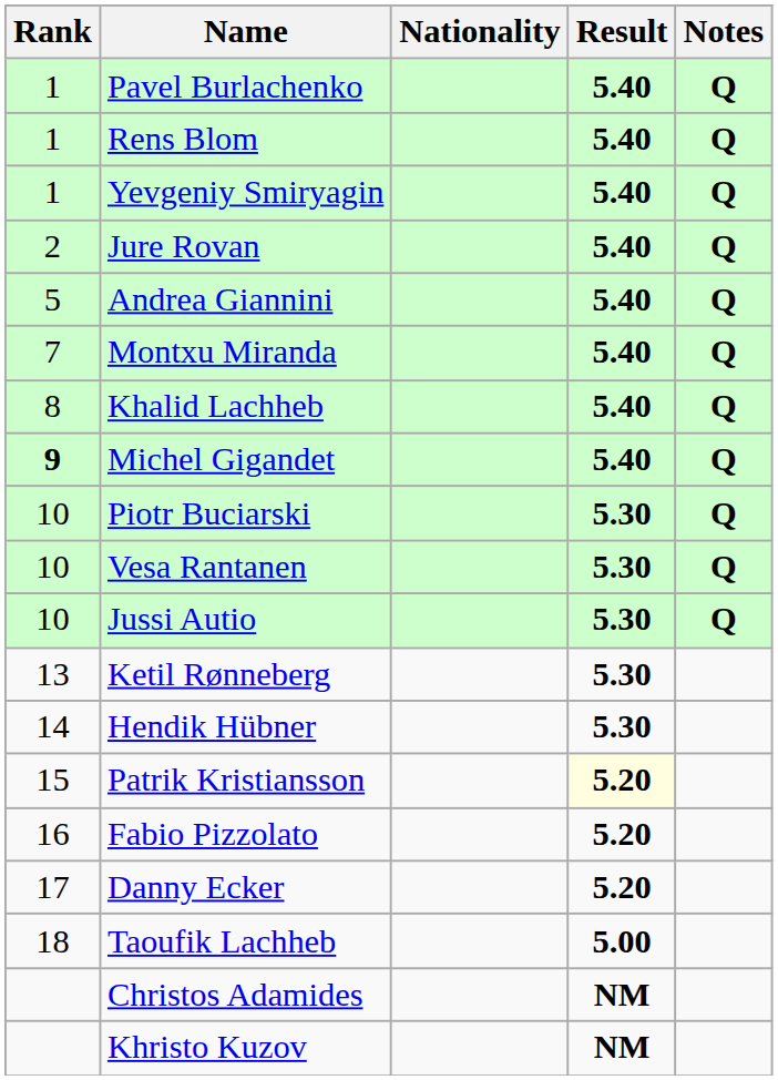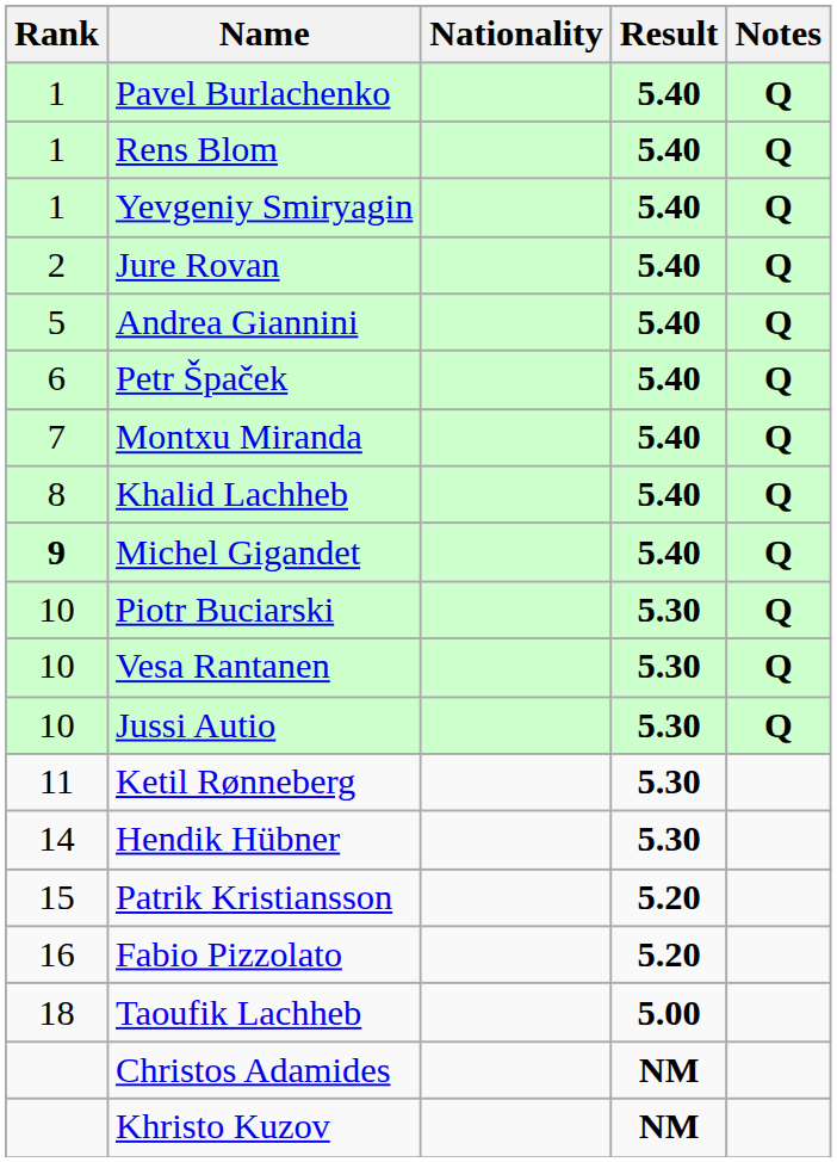+ row: 6 | Petr Špaček | 5.40 | Q
Ketil Rønneberg | Rank: 13 -> 11
Patrik Kristiansson | Result: lightyellow background -> no background
- row: 17 | Danny Ecker | 5.20
